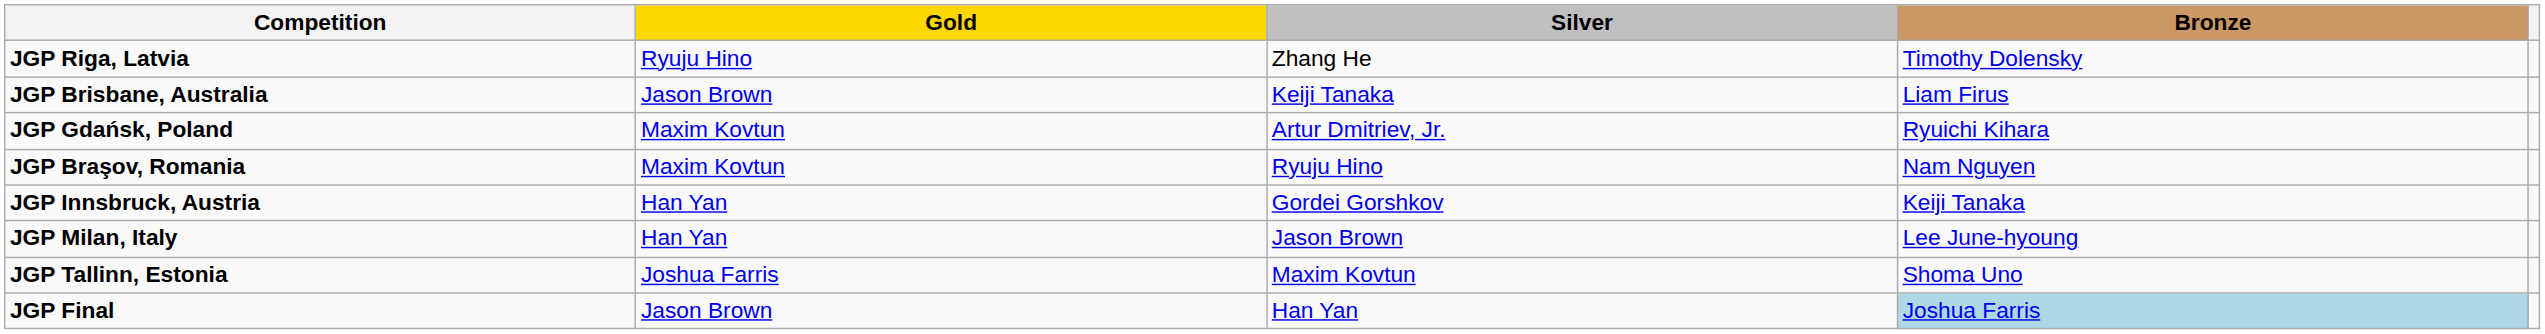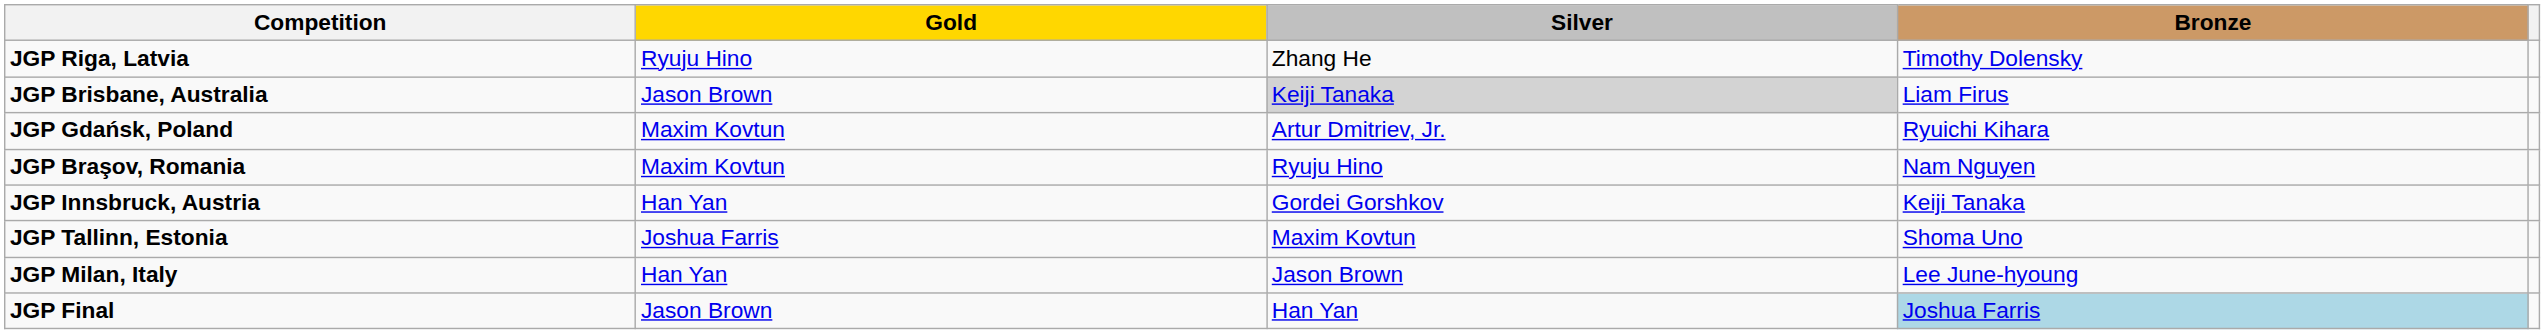JGP Brisbane, Australia | Silver: no background -> lightgrey background
rows swapped: JGP Milan, Italy <-> JGP Tallinn, Estonia
